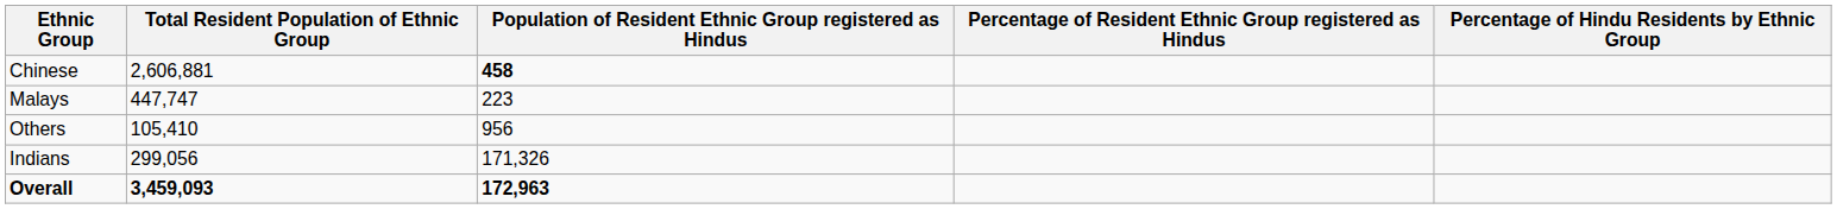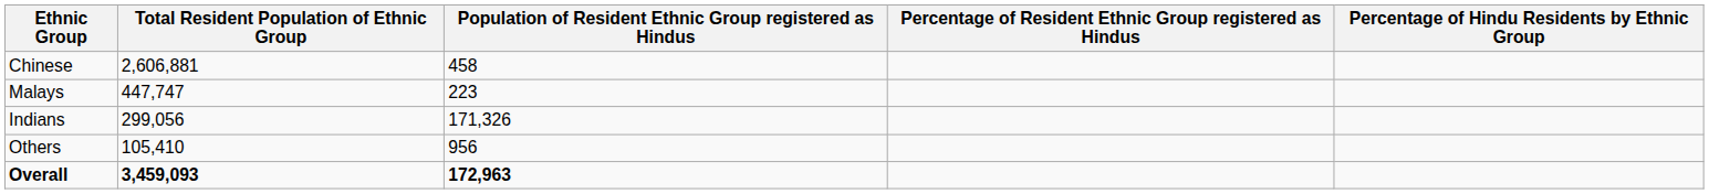Chinese | Population of Resident Ethnic Group registered as Hindus: bold -> normal
rows swapped: Indians <-> Others
